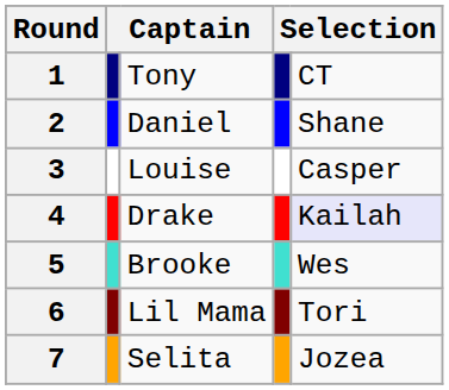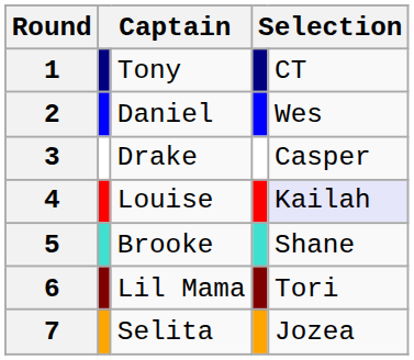2 | column 5: Shane -> Wes
3 | column 3: Louise -> Drake
4 | column 3: Drake -> Louise
5 | column 5: Wes -> Shane
